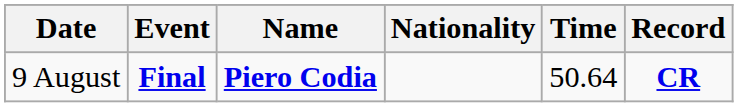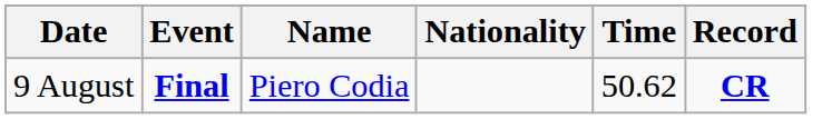9 August | Name: bold -> normal
9 August | Time: 50.64 -> 50.62
